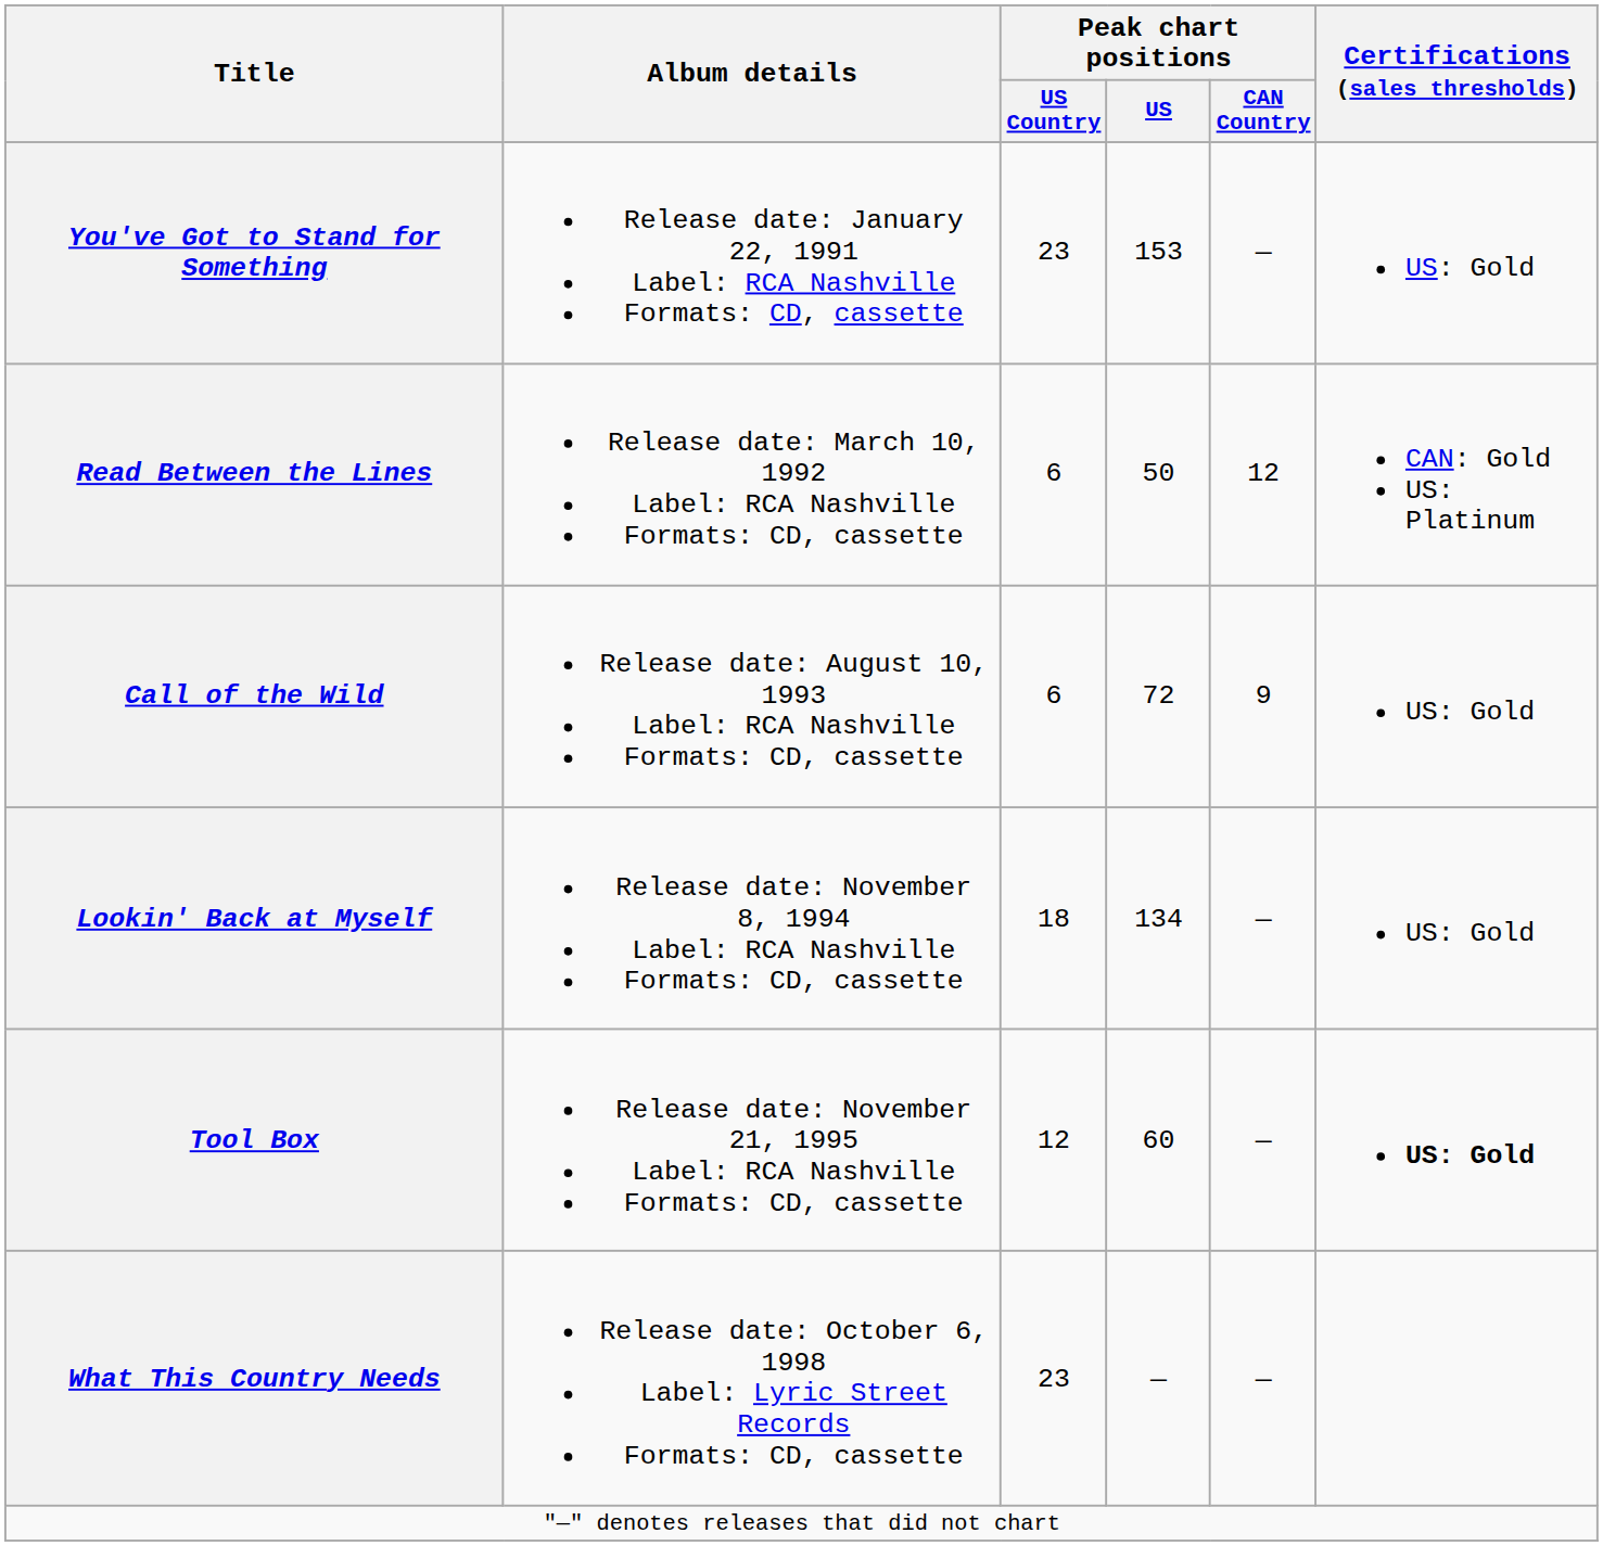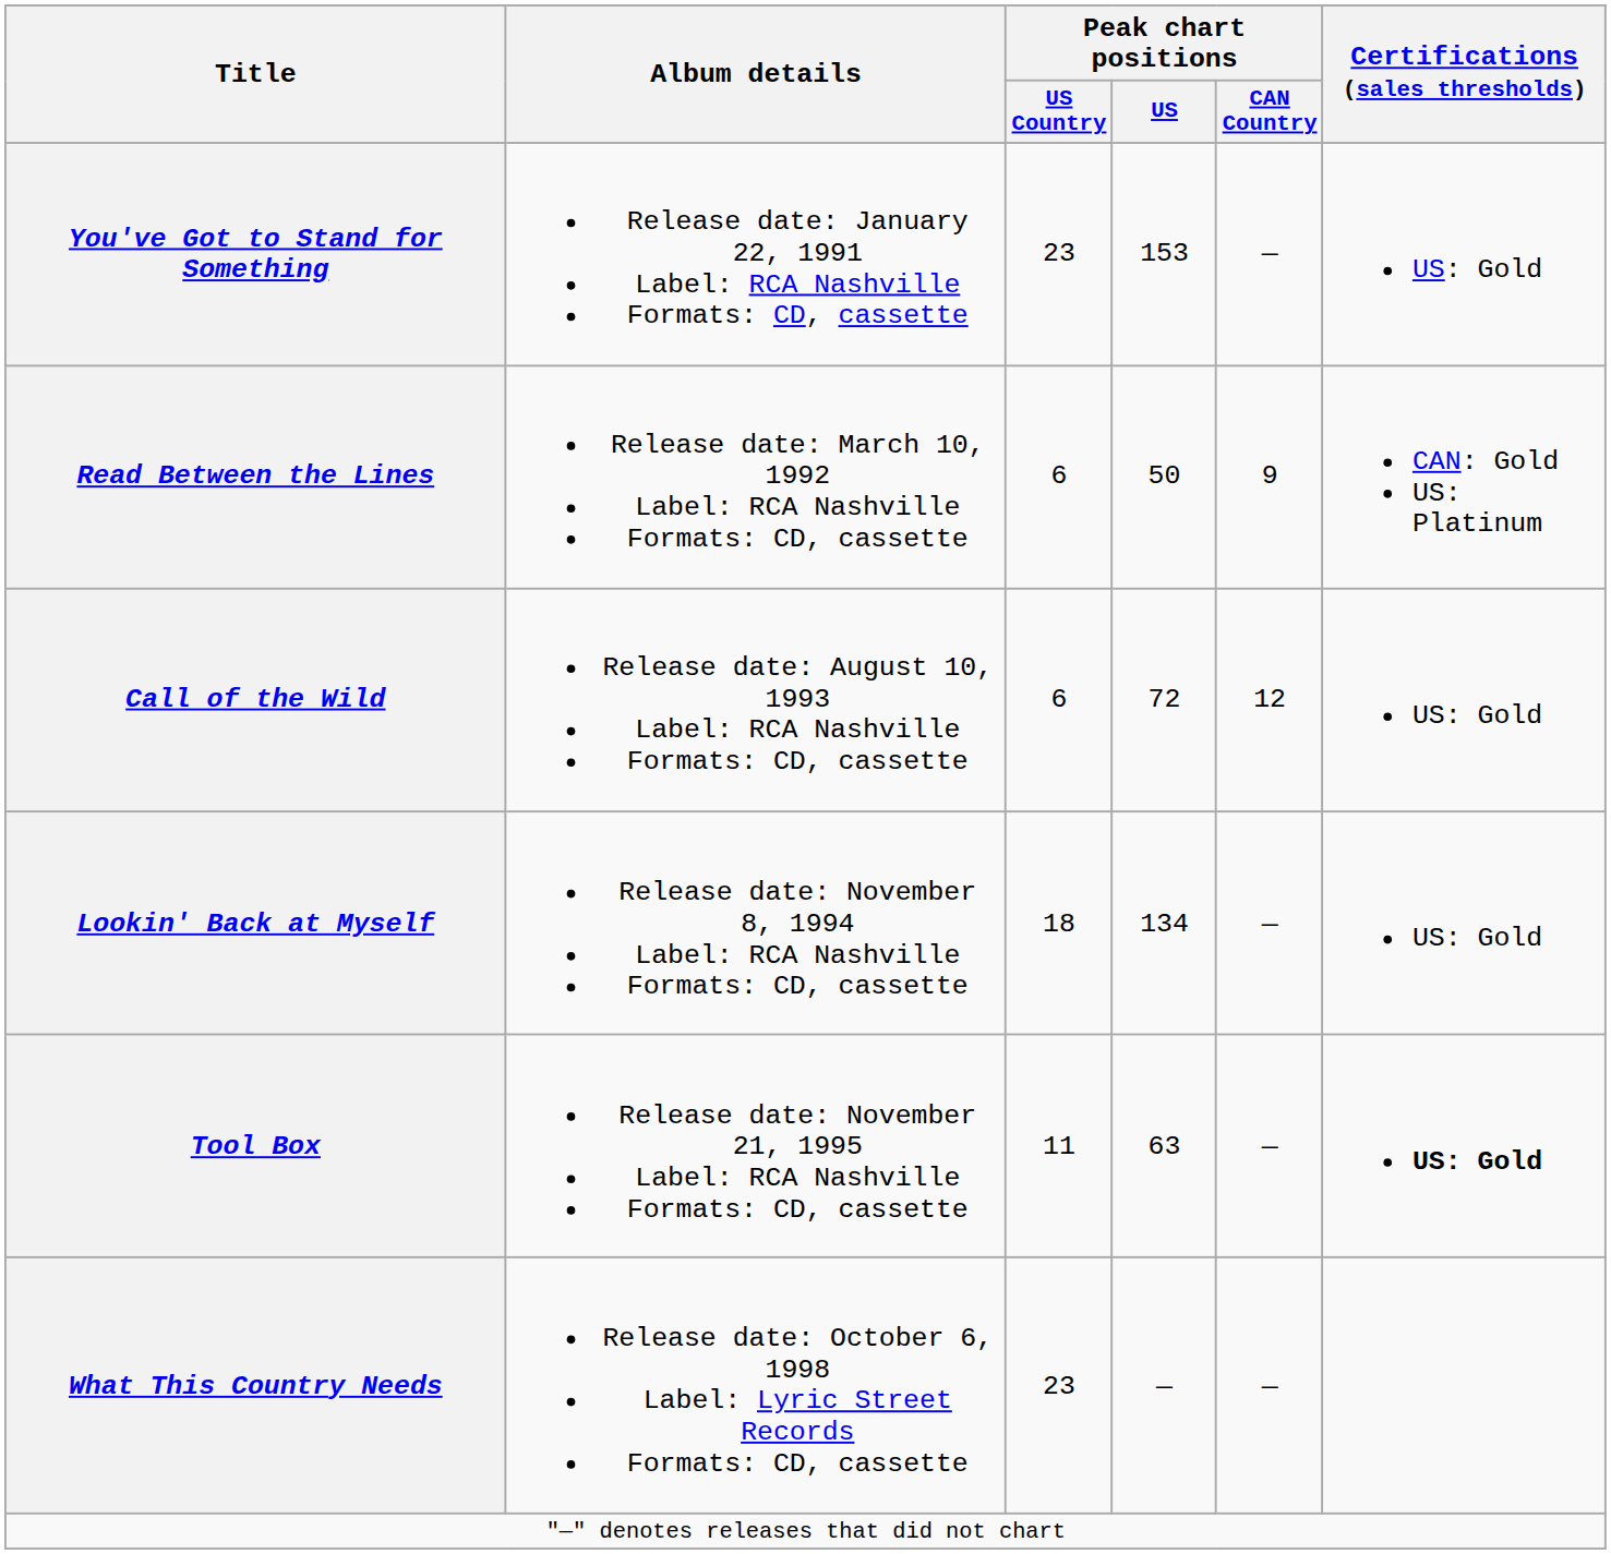Read Between the Lines | Peak chart positions / CAN Country: 12 -> 9
Call of the Wild | Peak chart positions / CAN Country: 9 -> 12
Tool Box | Peak chart positions / US Country: 12 -> 11
Tool Box | Peak chart positions / US: 60 -> 63
